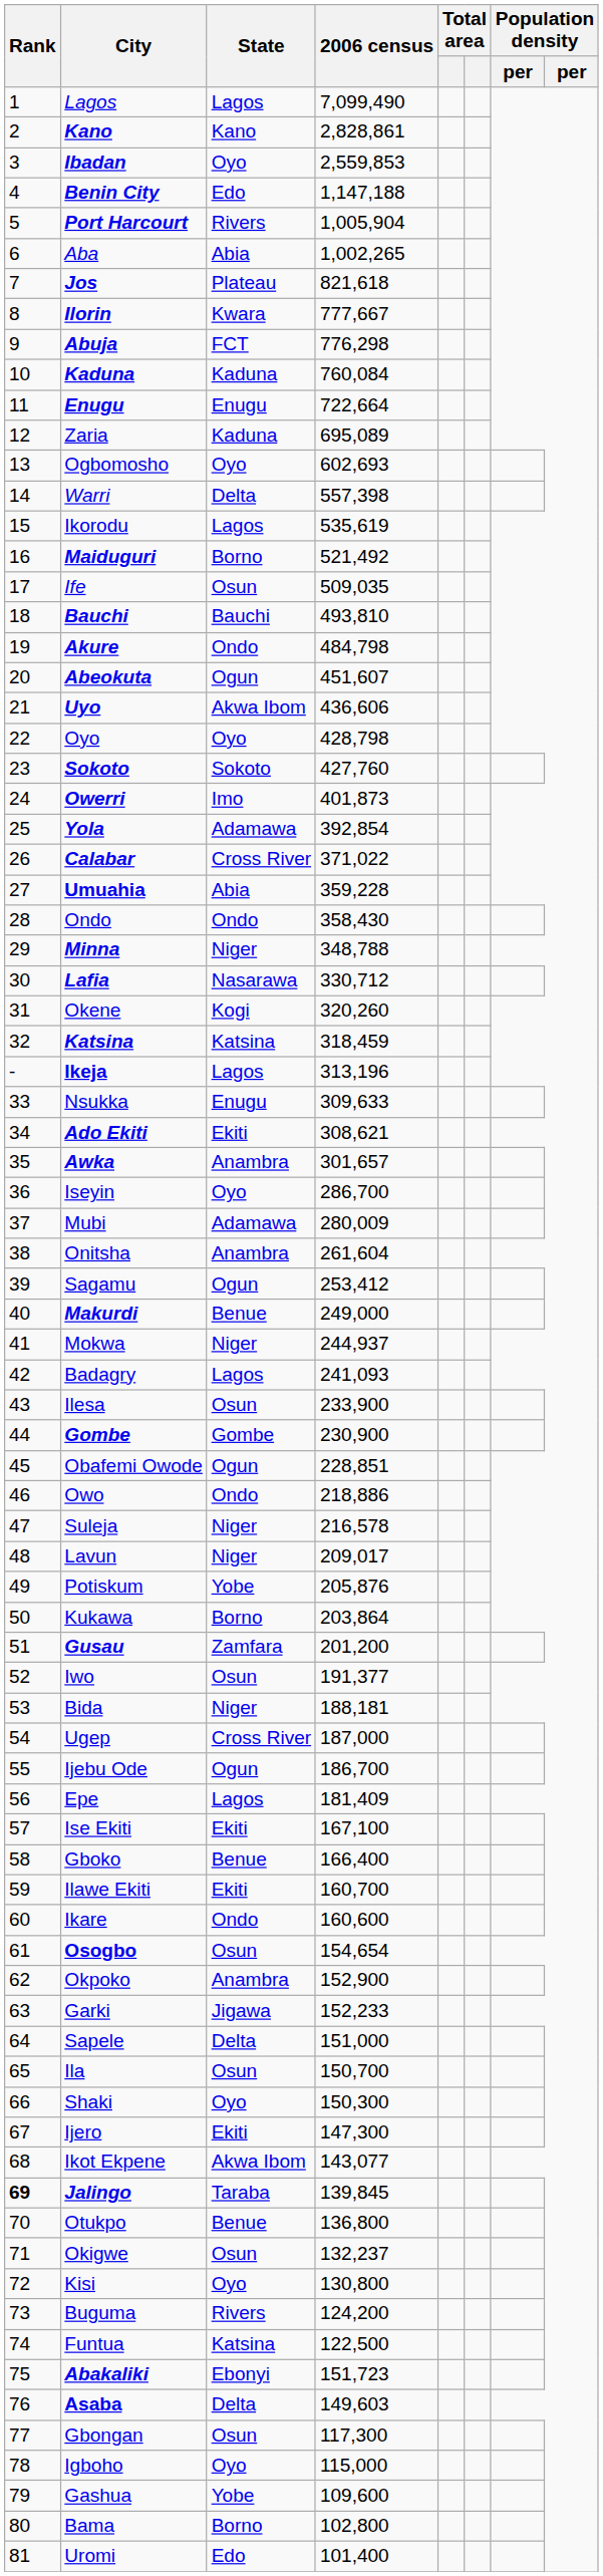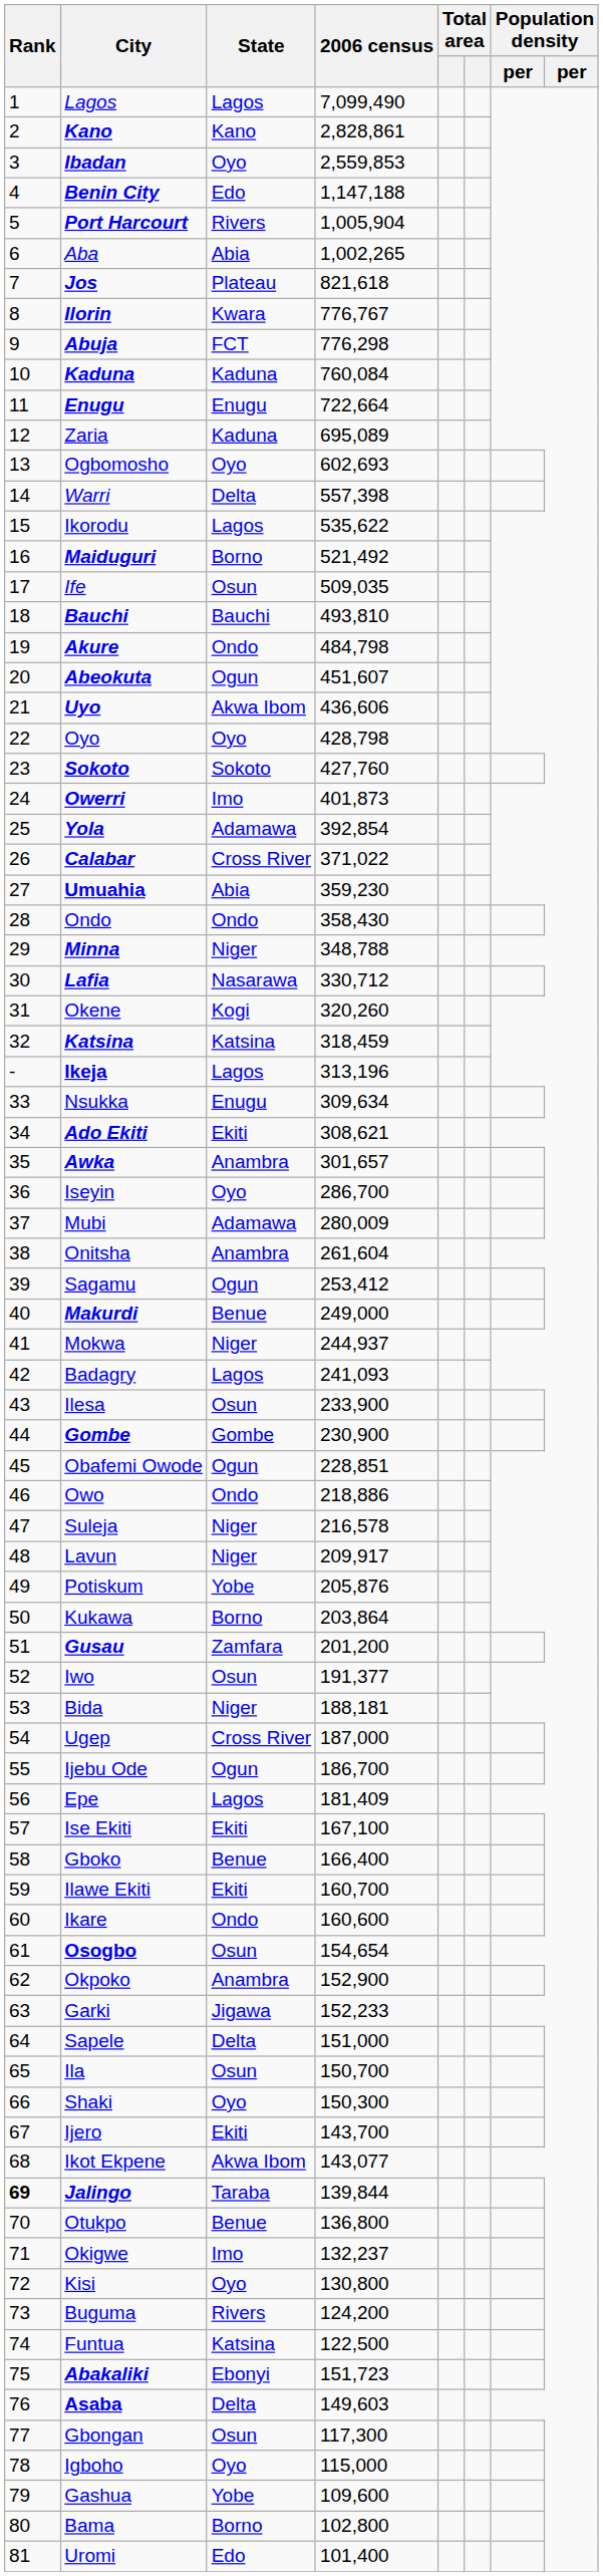Ilorin | 2006 census: 777,667 -> 776,767
Ikorodu | 2006 census: 535,619 -> 535,622
Umuahia | 2006 census: 359,228 -> 359,230
Nsukka | 2006 census: 309,633 -> 309,634
Lavun | 2006 census: 209,017 -> 209,917
Ijero | 2006 census: 147,300 -> 143,700
Jalingo | 2006 census: 139,845 -> 139,844
Okigwe | State: Osun -> Imo
